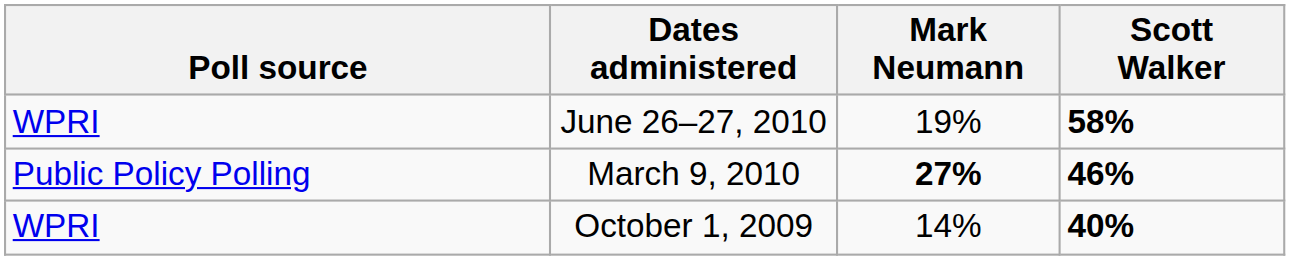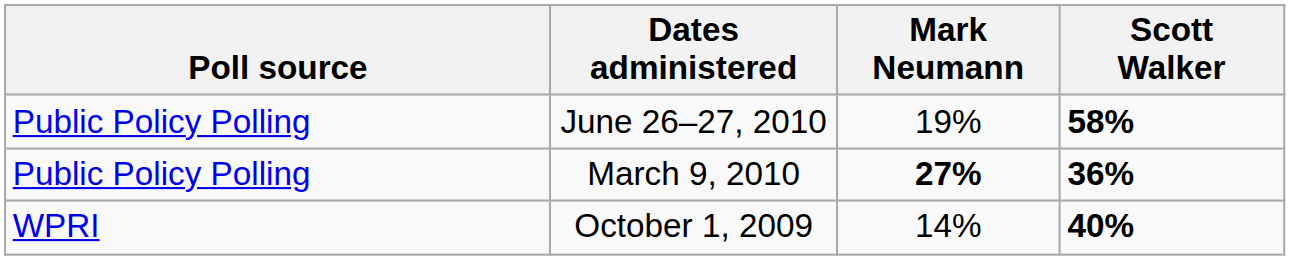June 26–27, 2010 | Poll source: WPRI -> Public Policy Polling
March 9, 2010 | Scott Walker: 46% -> 36%
